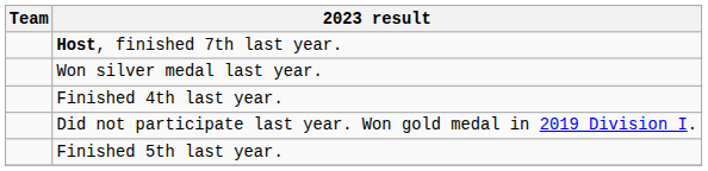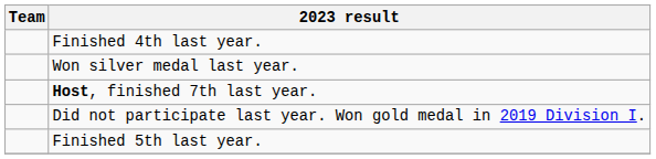rows swapped: Host, finished 7th last year. <-> Finished 4th last year.
